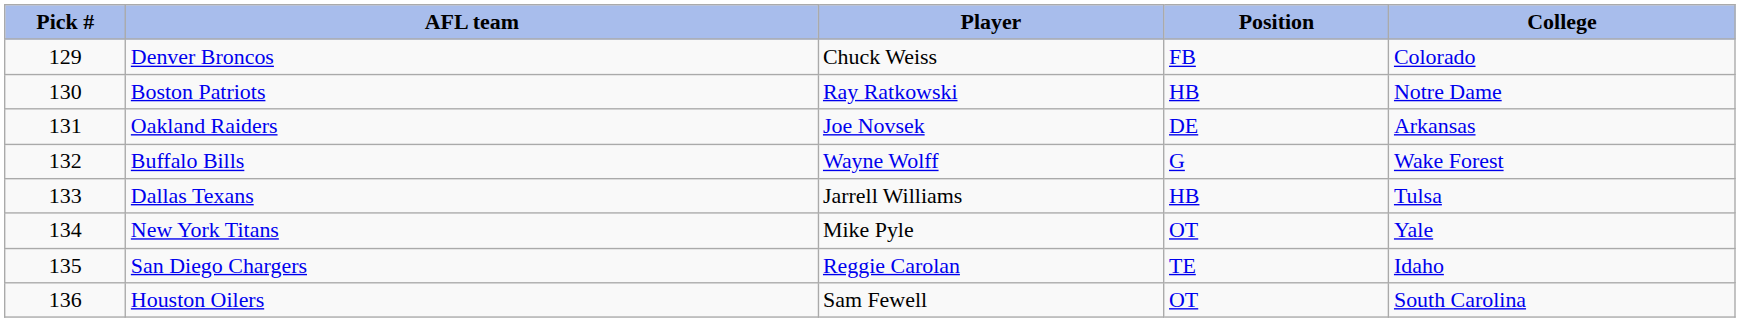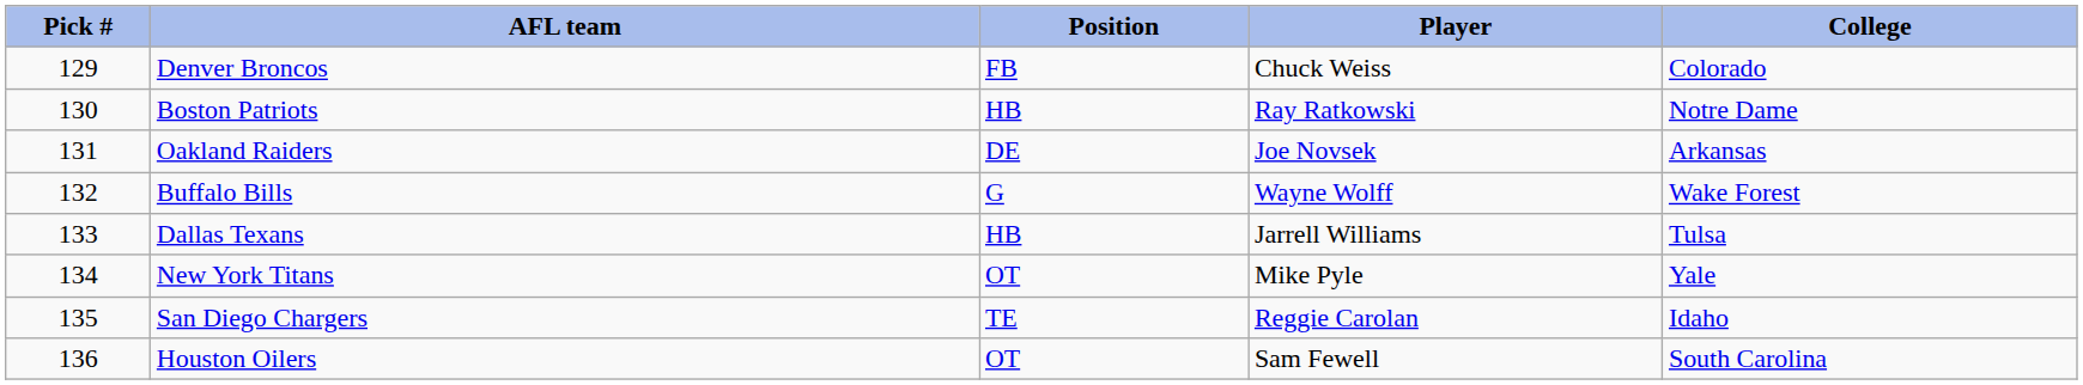columns swapped: Player <-> Position
